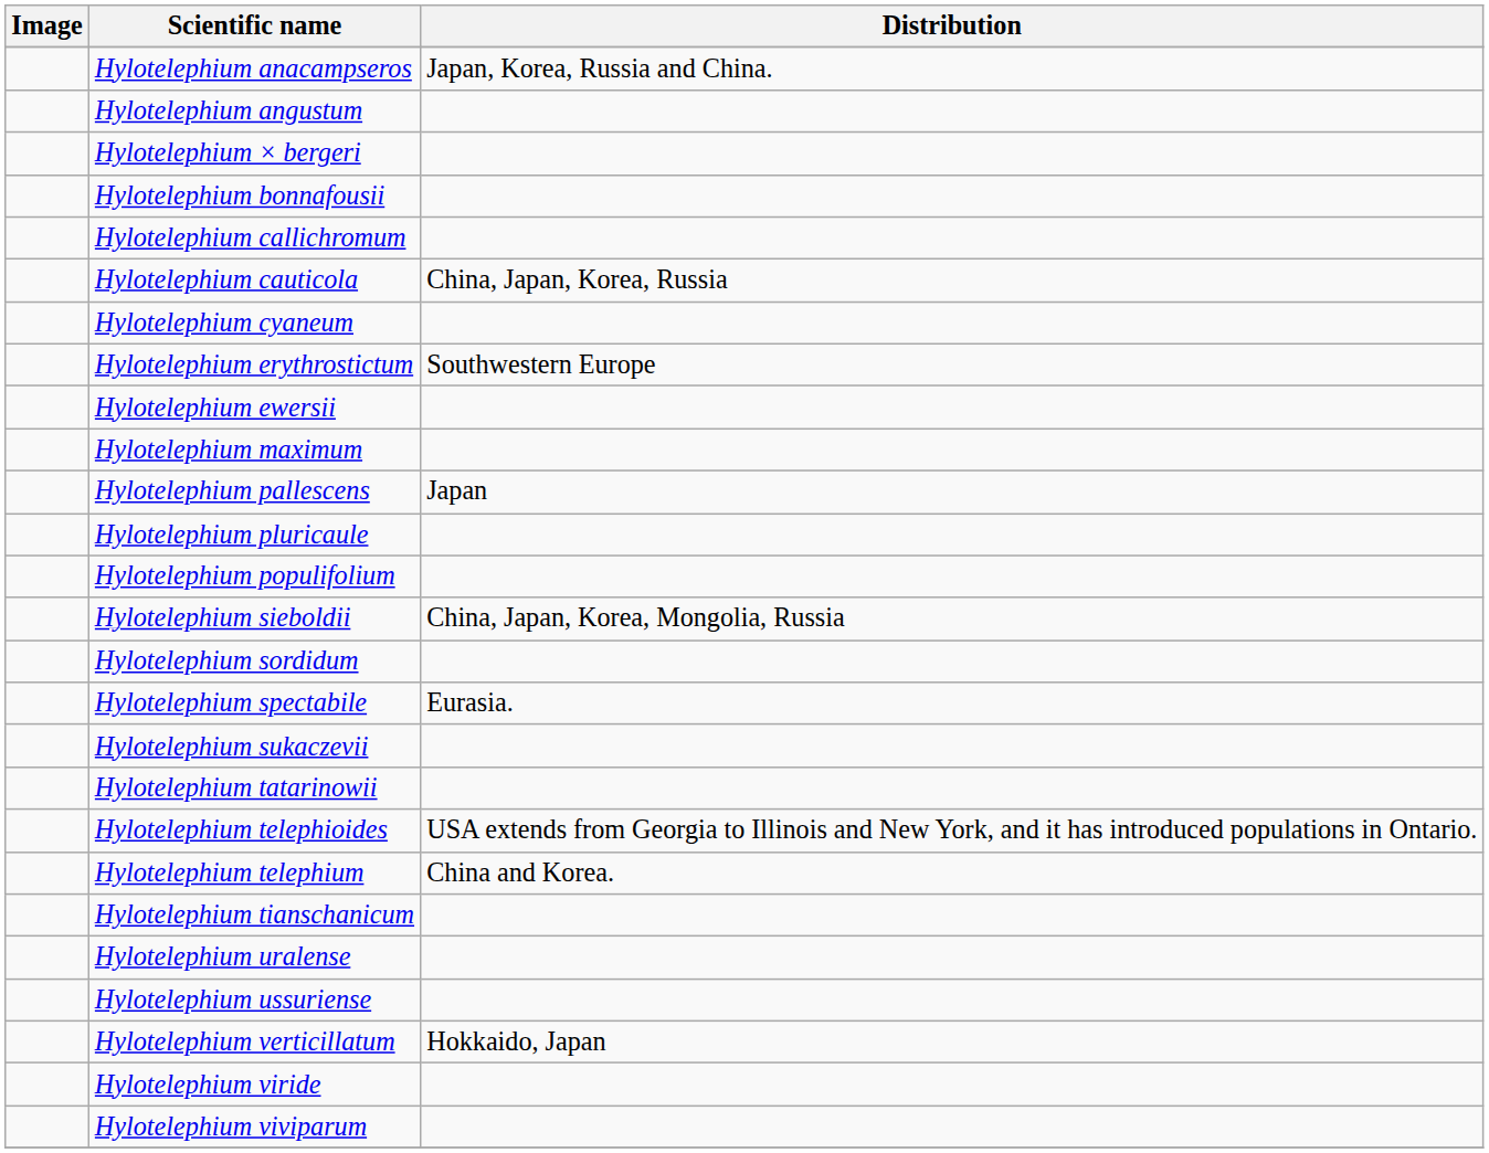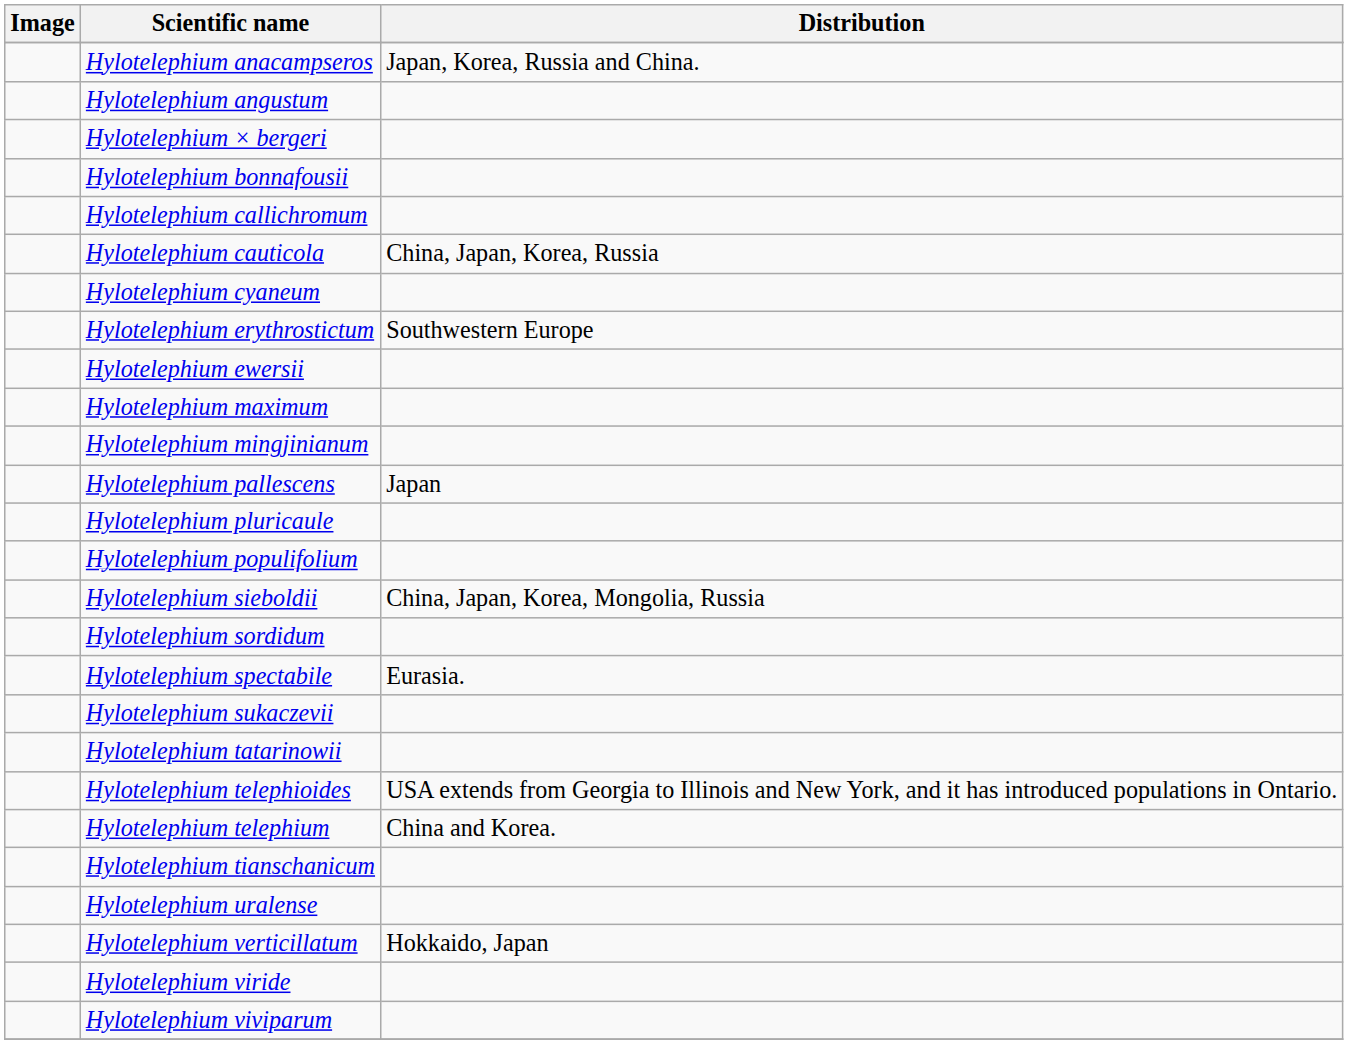+ row: Hylotelephium mingjinianum
- row: Hylotelephium ussuriense
